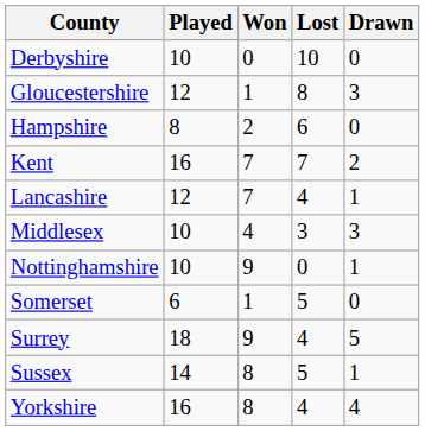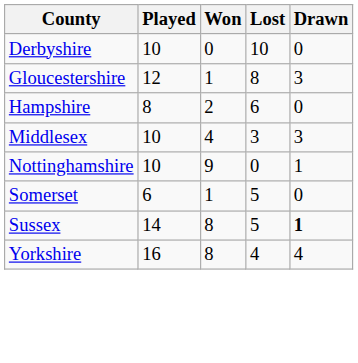- row: Kent | 16 | 7 | 7 | 2
- row: Lancashire | 12 | 7 | 4 | 1
- row: Surrey | 18 | 9 | 4 | 5
Sussex | Drawn: normal -> bold
